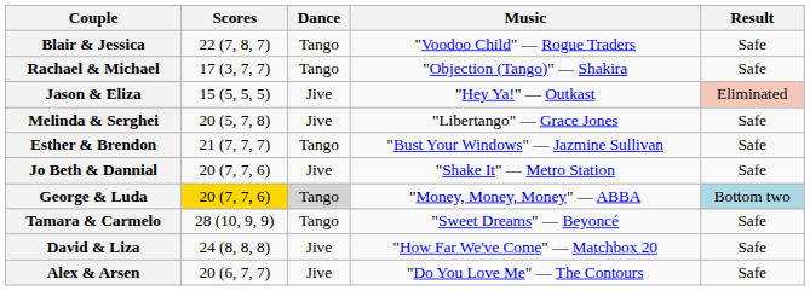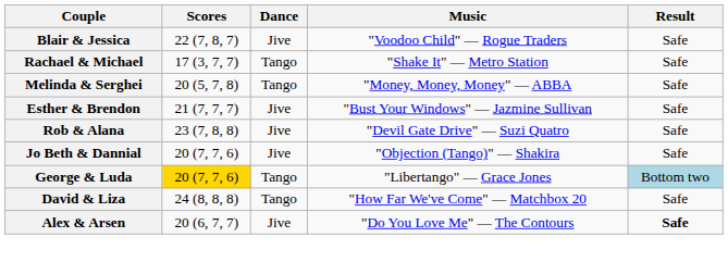Blair & Jessica | Dance: Tango -> Jive
Rachael & Michael | Music: "Objection (Tango)" — Shakira -> "Shake It" — Metro Station
- row: Jason & Eliza | 15 (5, 5, 5) | Jive | "Hey Ya!" — Outkast | Eliminated
Melinda & Serghei | Dance: Jive -> Tango
Melinda & Serghei | Music: "Libertango" — Grace Jones -> "Money, Money, Money" ― ABBA
Esther & Brendon | Dance: Tango -> Jive
+ row: Rob & Alana | 23 (7, 8, 8) | Jive | "Devil Gate Drive" — Suzi Quatro | Safe
Jo Beth & Dannial | Music: "Shake It" — Metro Station -> "Objection (Tango)" — Shakira
George & Luda | Dance: lightgrey background -> no background
George & Luda | Music: "Money, Money, Money" ― ABBA -> "Libertango" — Grace Jones
- row: Tamara & Carmelo | 28 (10, 9, 9) | Tango | "Sweet Dreams" — Beyoncé | Safe
David & Liza | Dance: Jive -> Tango
Alex & Arsen | Result: normal -> bold
